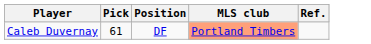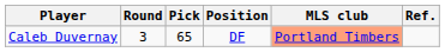+ column: Round | 3
Caleb Duvernay | Pick: 61 -> 65
